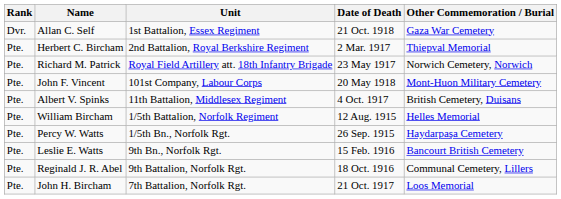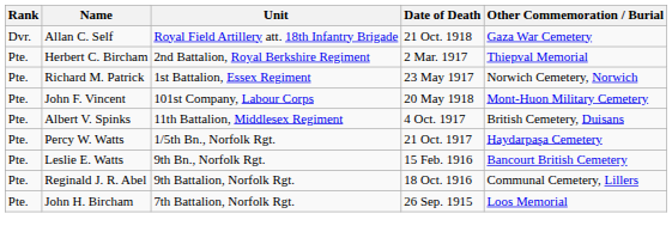Allan C. Self | Unit: 1st Battalion, Essex Regiment -> Royal Field Artillery att. 18th Infantry Brigade
Richard M. Patrick | Unit: Royal Field Artillery att. 18th Infantry Brigade -> 1st Battalion, Essex Regiment
- row: Pte. | William Bircham | 1/5th Battalion, Norfolk Regiment | 12 Aug. 1915 | Helles Memorial
Percy W. Watts | Date of Death: 26 Sep. 1915 -> 21 Oct. 1917
John H. Bircham | Date of Death: 21 Oct. 1917 -> 26 Sep. 1915
